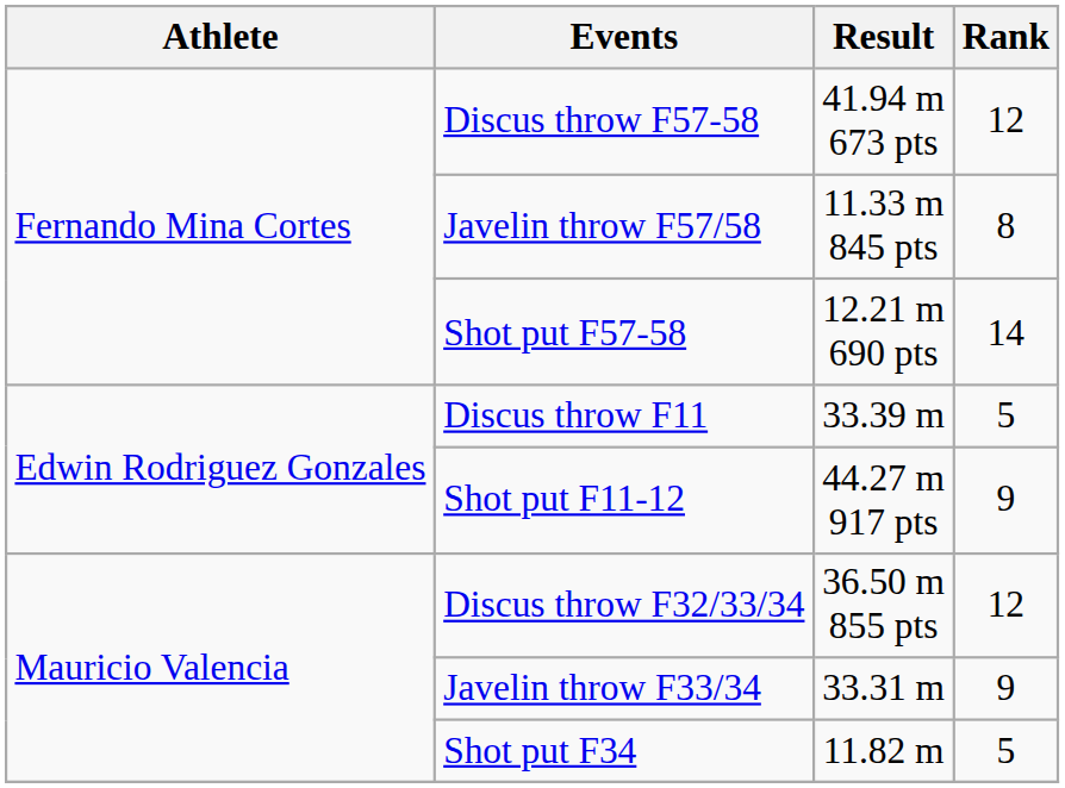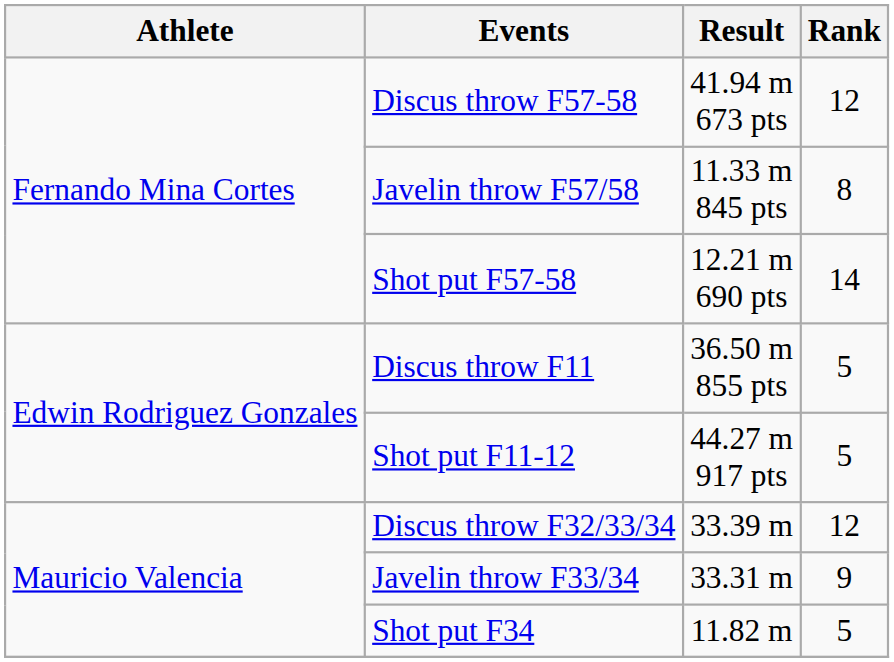Discus throw F11 | Result: 33.39 m -> 36.50 m 855 pts
Shot put F11-12 | Rank: 9 -> 5
Discus throw F32/33/34 | Result: 36.50 m 855 pts -> 33.39 m
